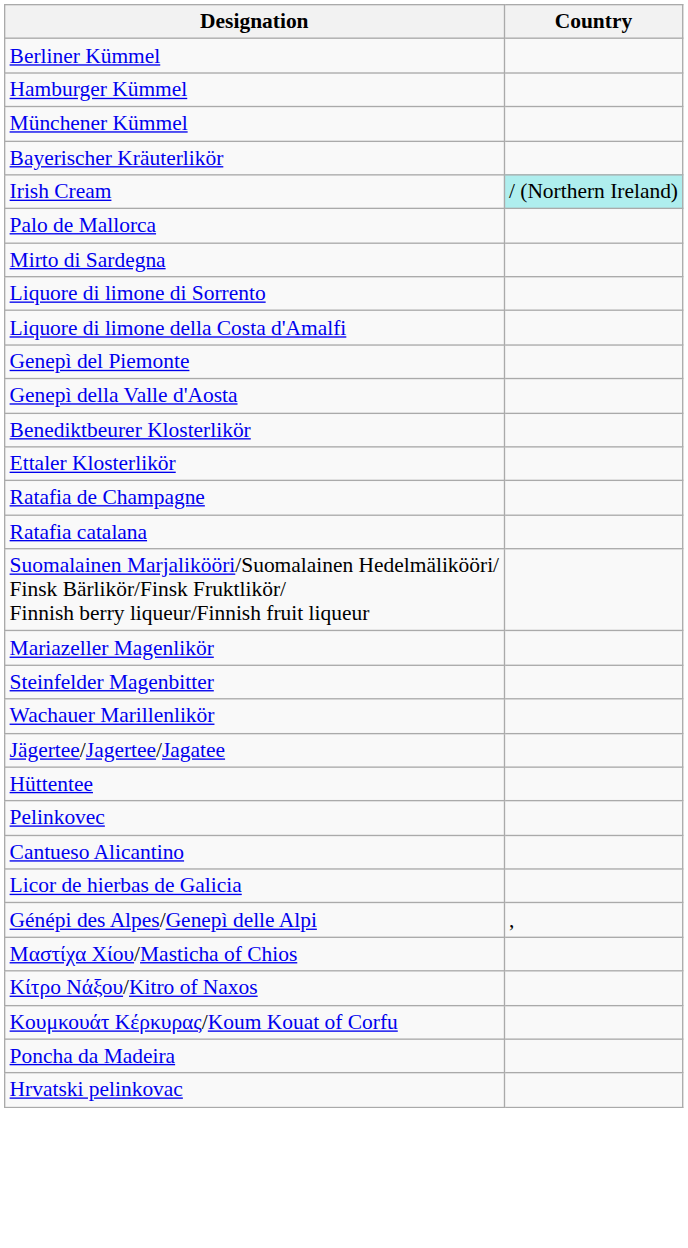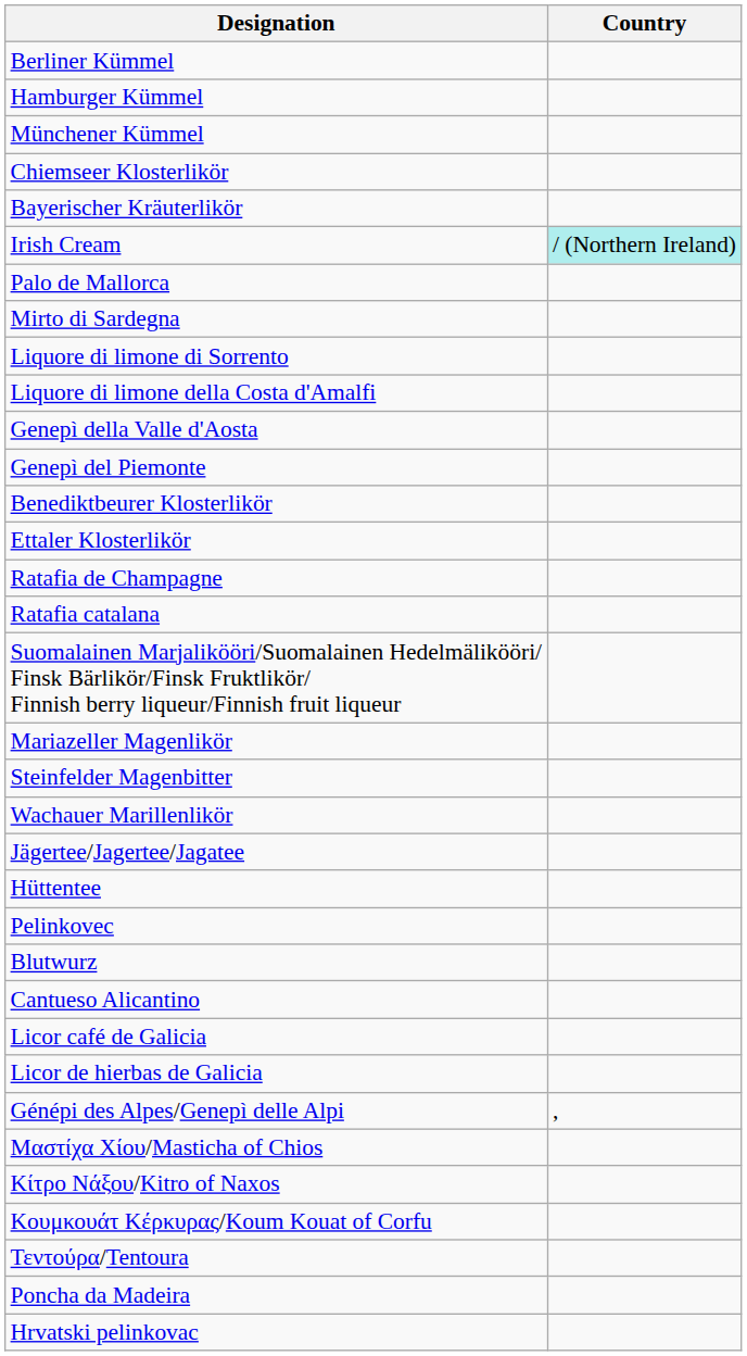+ row: Chiemseer Klosterlikör
rows swapped: Genepì del Piemonte <-> Genepì della Valle d'Aosta
+ row: Blutwurz
+ row: Licor café de Galicia
+ row: Τεντούρα/Tentoura
